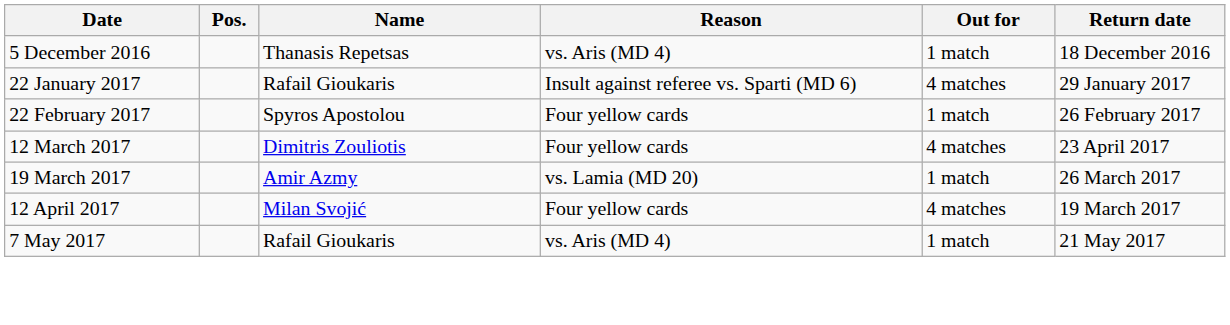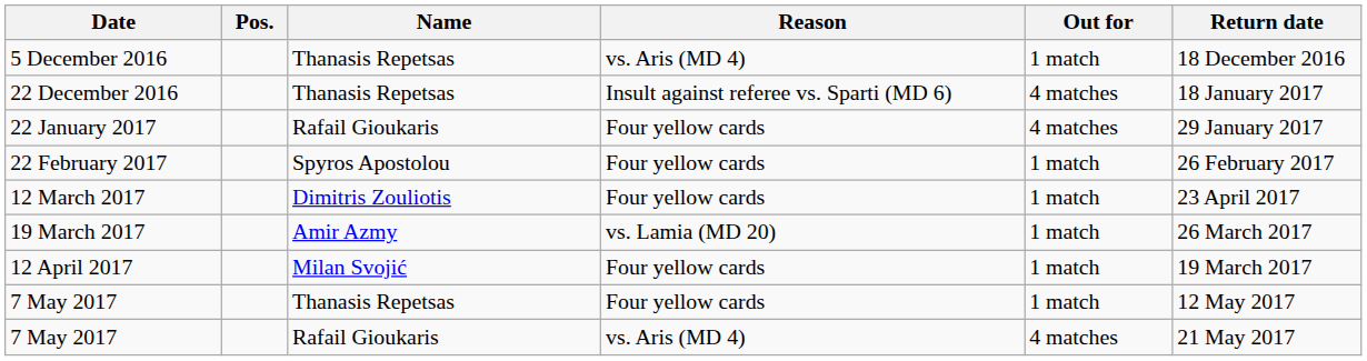+ row: 22 December 2016 | Thanasis Repetsas | Insult against referee vs. Sparti (MD 6) | 4 matches | 18 January 2017
22 January 2017 | Reason: Insult against referee vs. Sparti (MD 6) -> Four yellow cards
12 March 2017 | Out for: 4 matches -> 1 match
12 April 2017 | Out for: 4 matches -> 1 match
+ row: 7 May 2017 | Thanasis Repetsas | Four yellow cards | 1 match | 12 May 2017
7 May 2017 / Rafail Gioukaris | Out for: 1 match -> 4 matches
